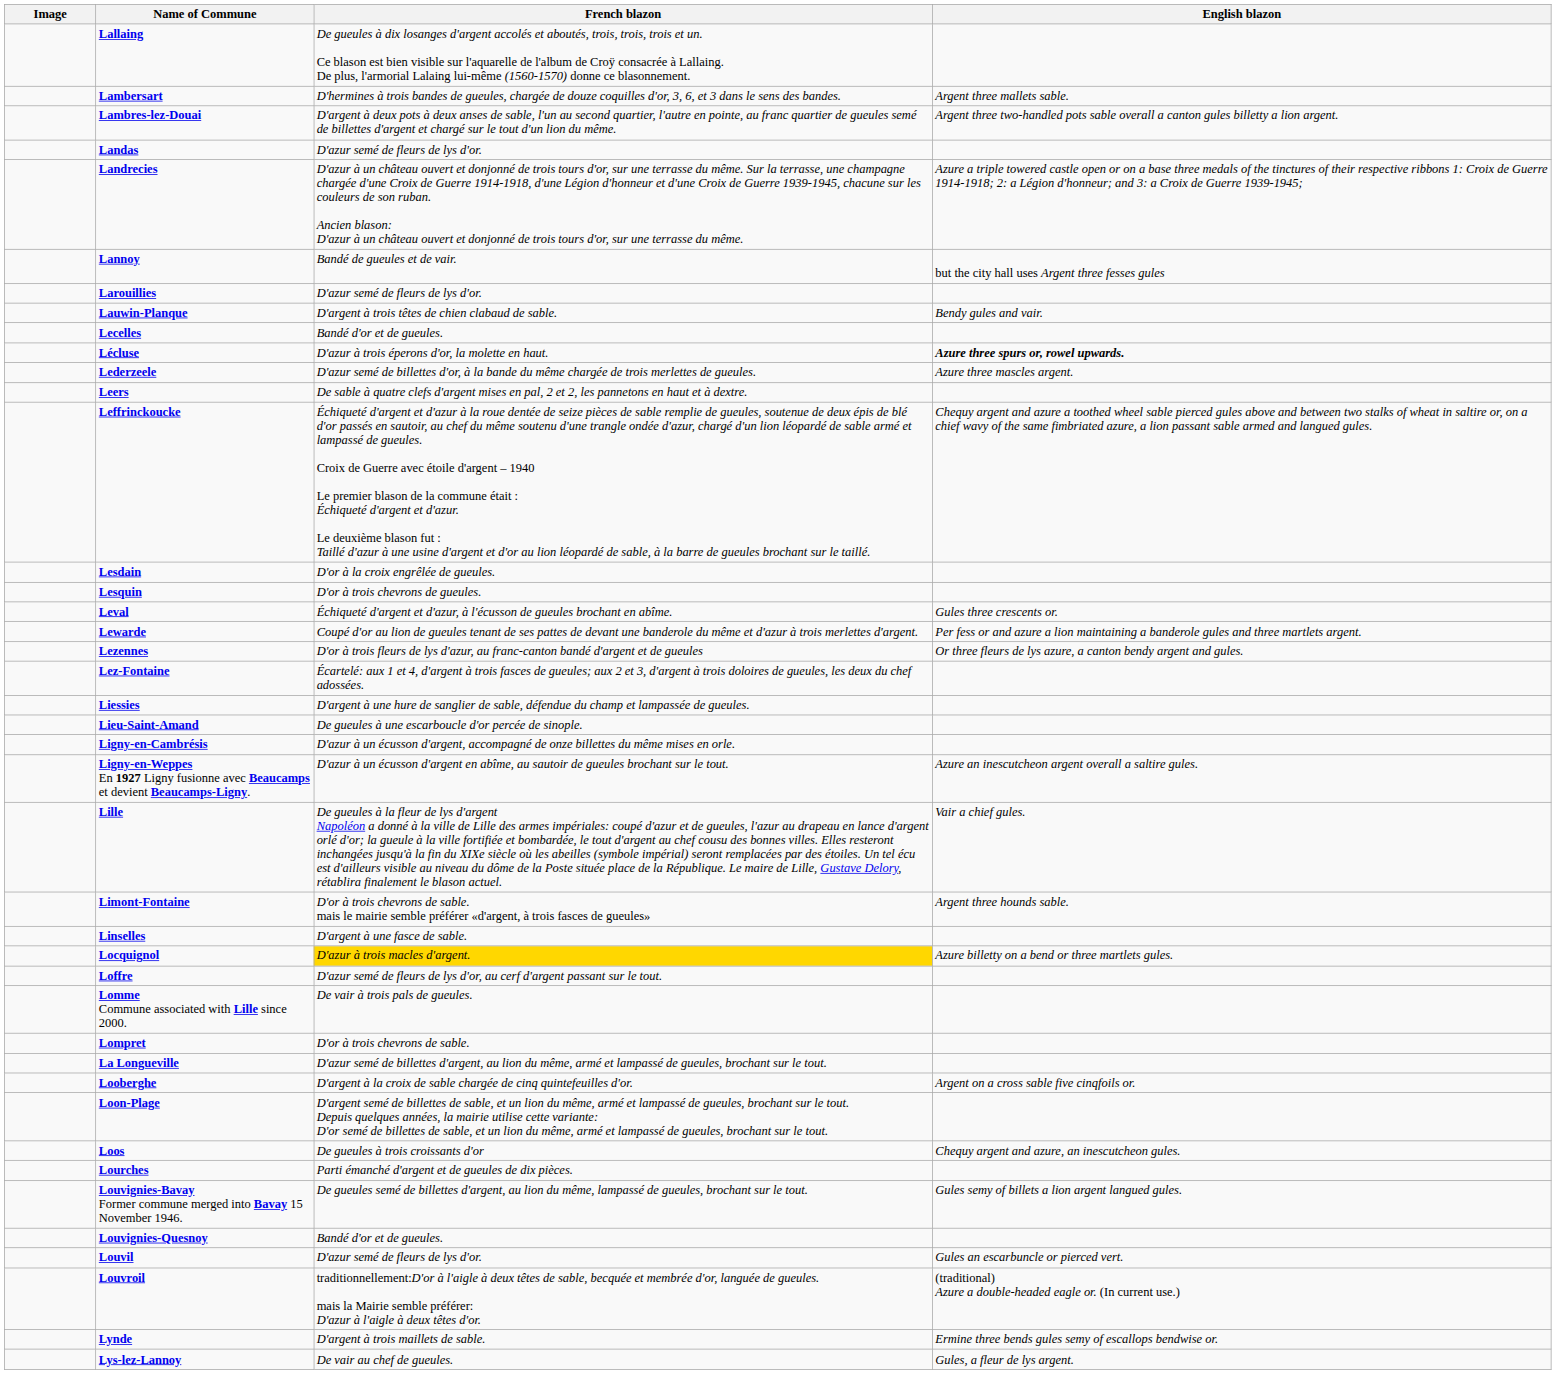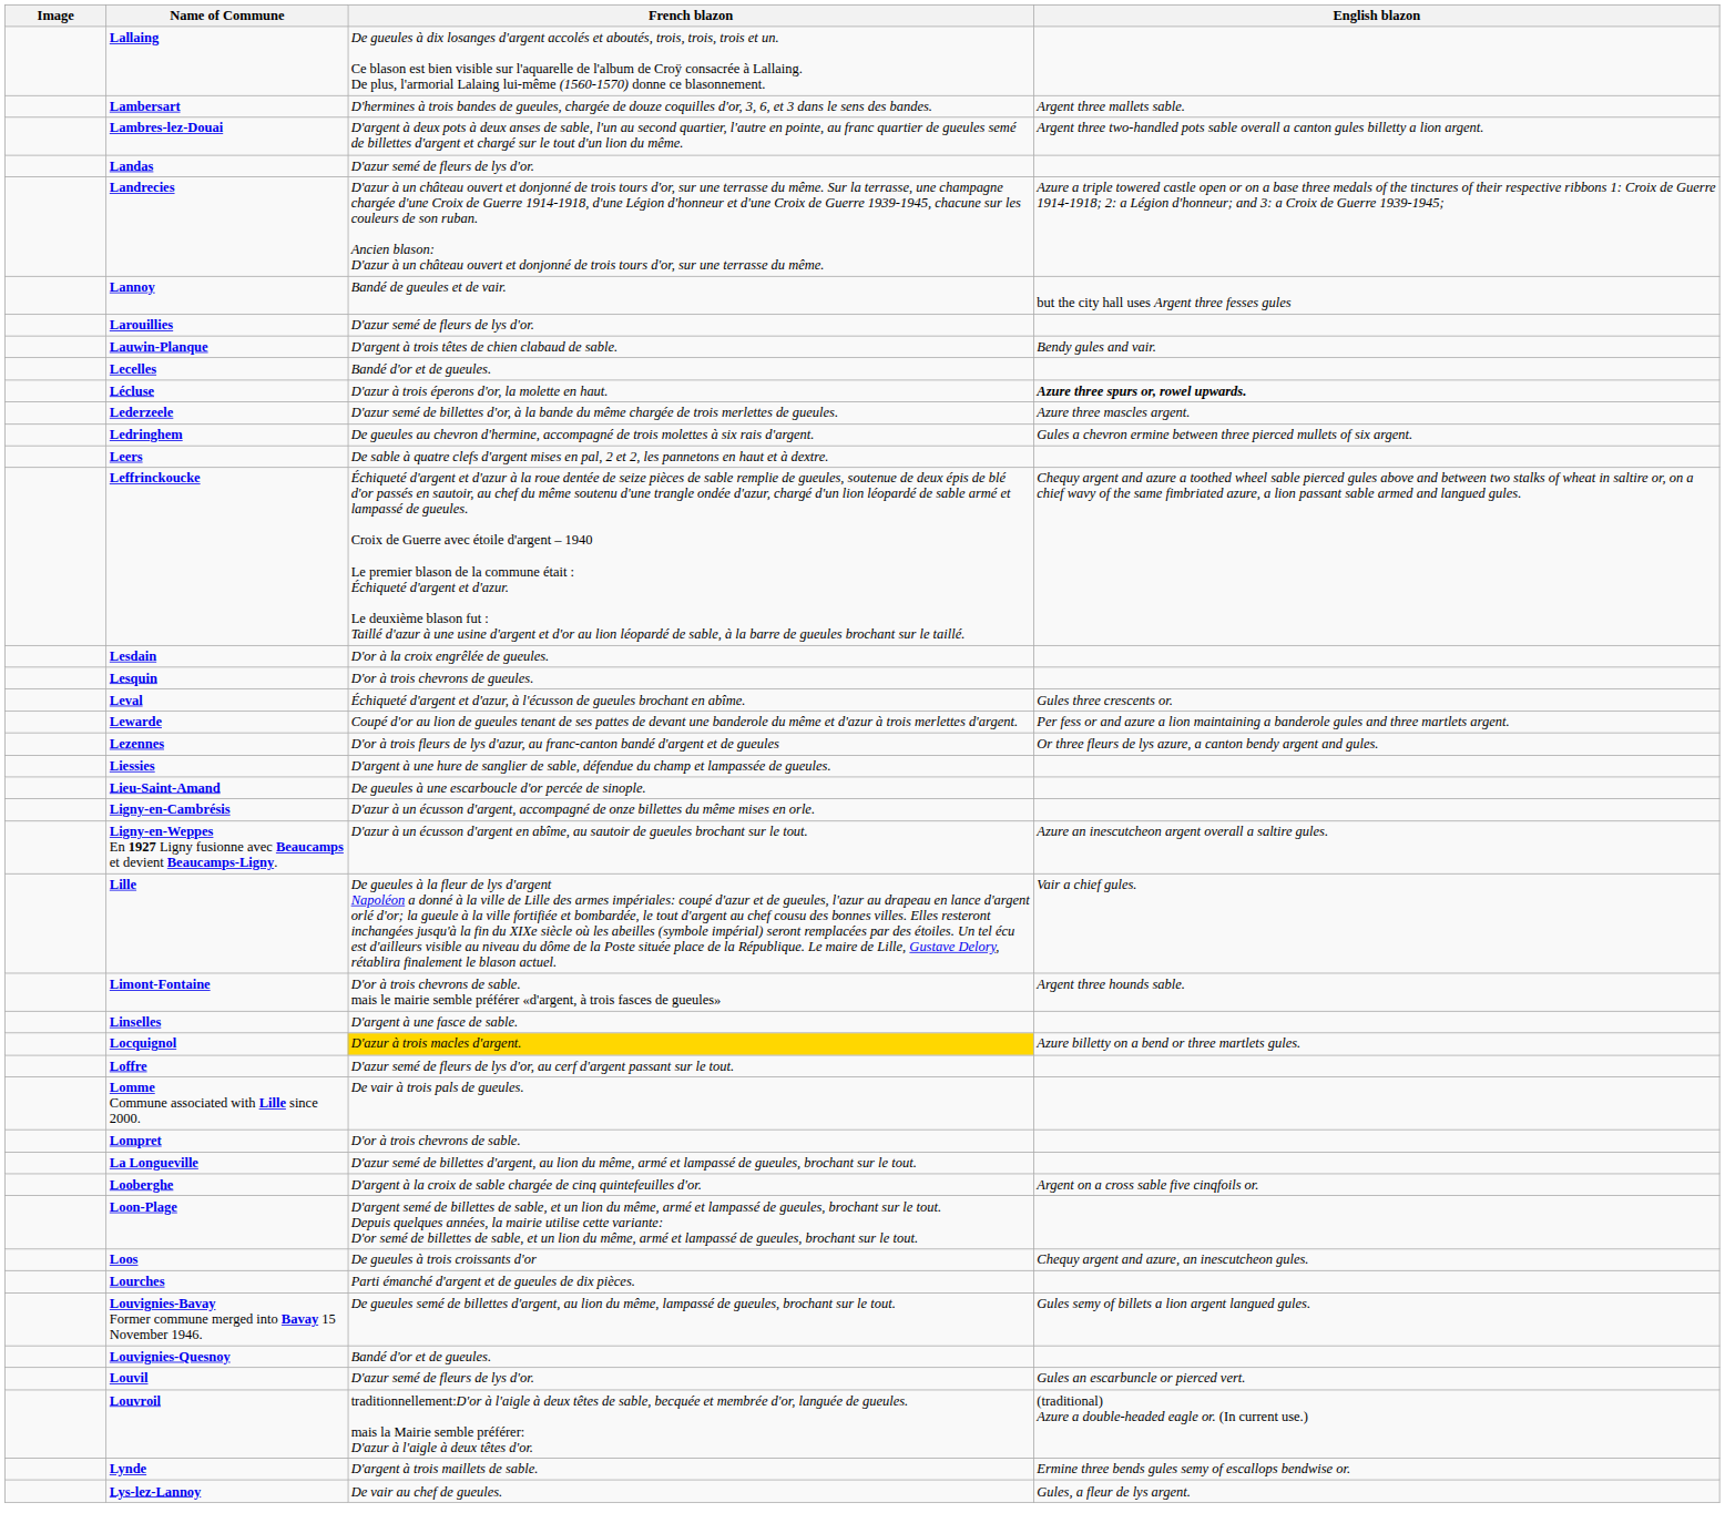+ row: Ledringhem | De gueules au chevron d'hermine, accompagné de trois molettes à six rais d'argent. | Gules a chevron ermine between three pierced mullets of six argent.
- row: Lez-Fontaine | Écartelé: aux 1 et 4, d'argent à trois fasces de gueules; aux 2 et 3, d'argent à trois doloires de gueules, les deux du chef adossées.
